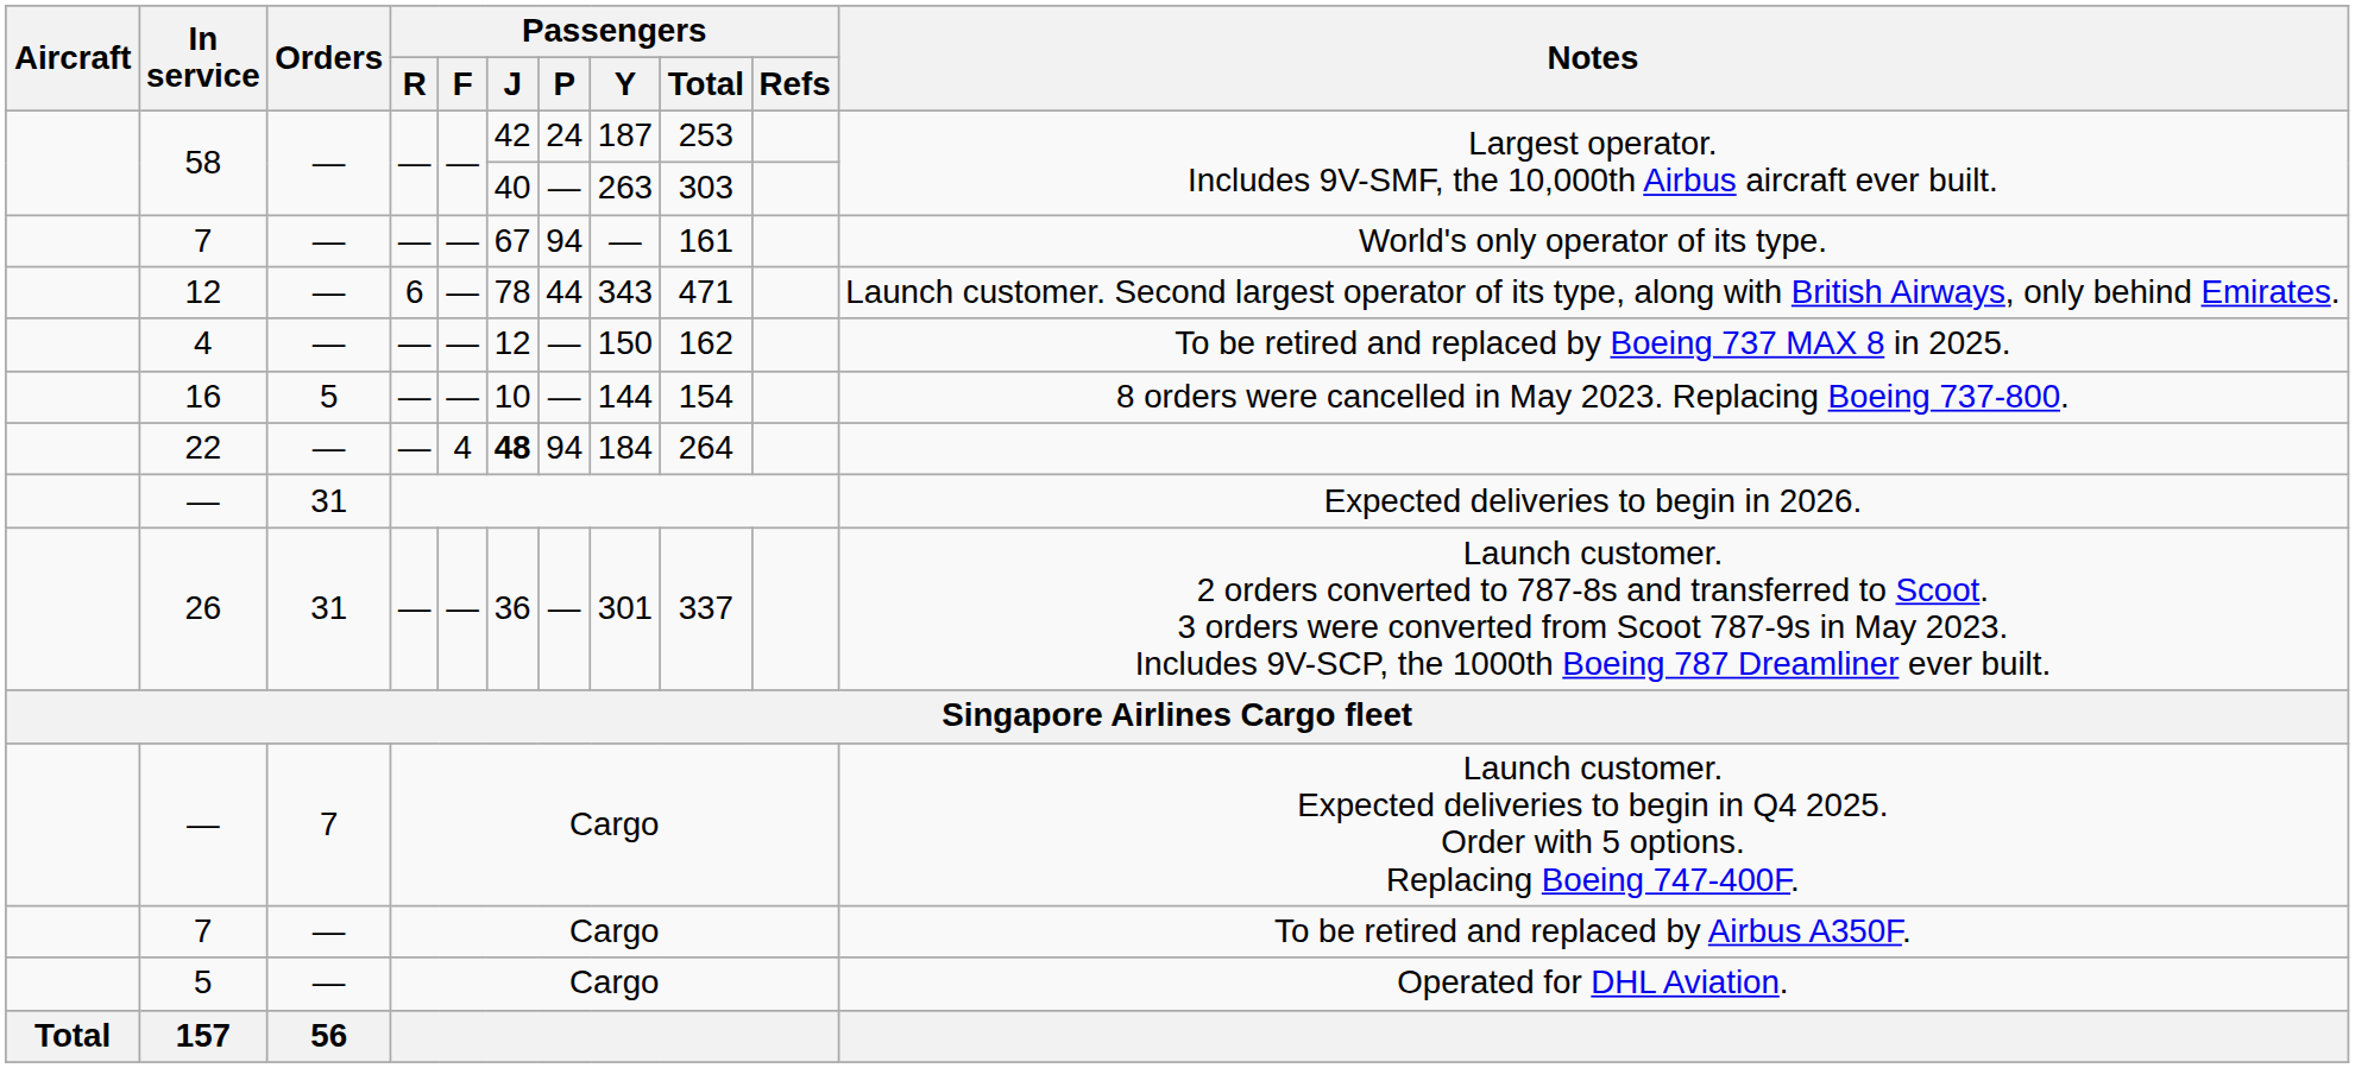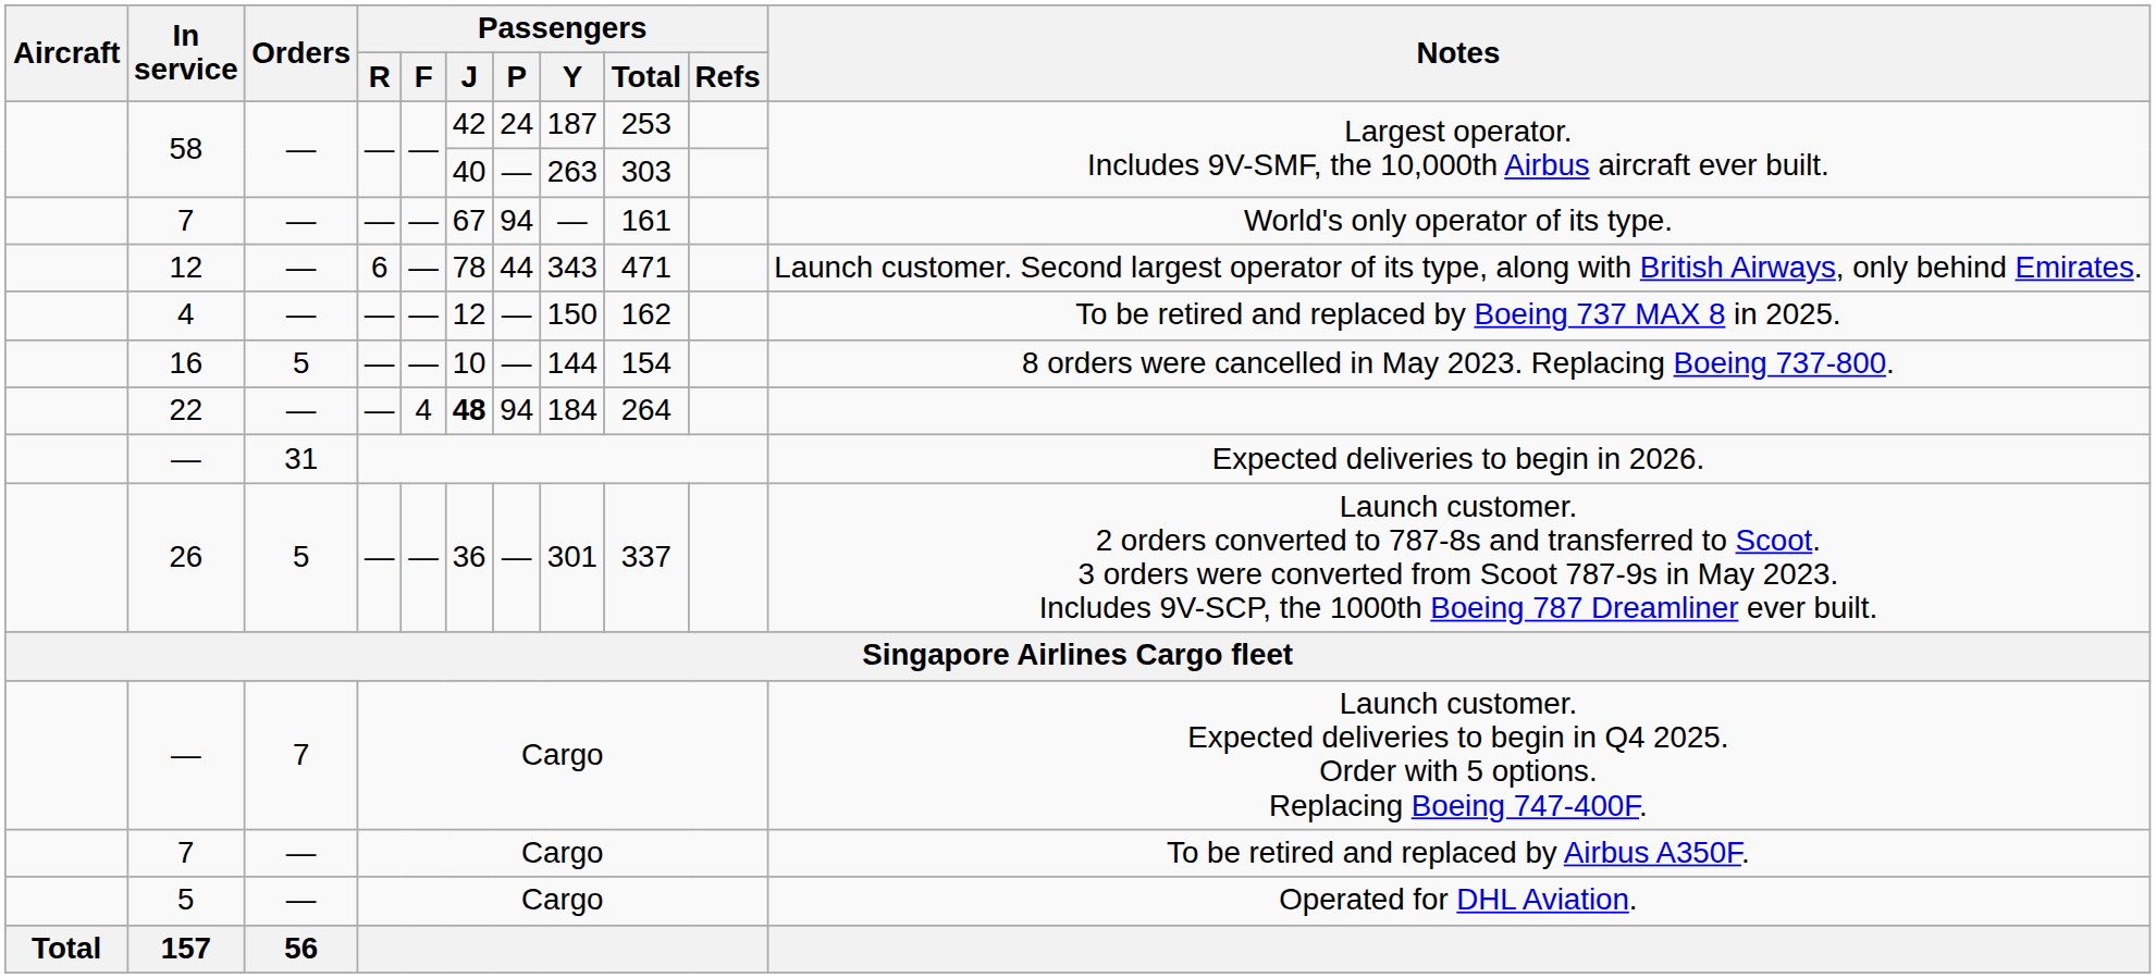26 | Orders: 31 -> 5
